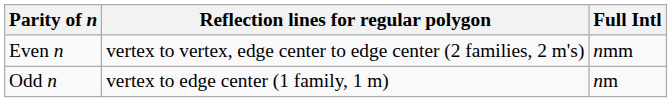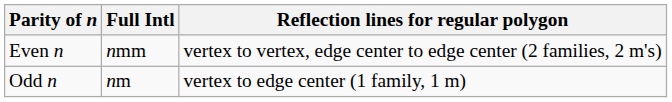columns swapped: Full Intl <-> Reflection lines for regular polygon
